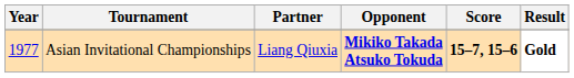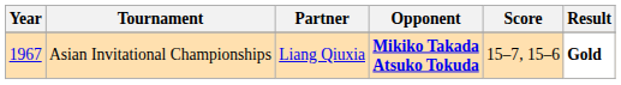Asian Invitational Championships | Year: 1977 -> 1967
Asian Invitational Championships | Score: bold -> normal
